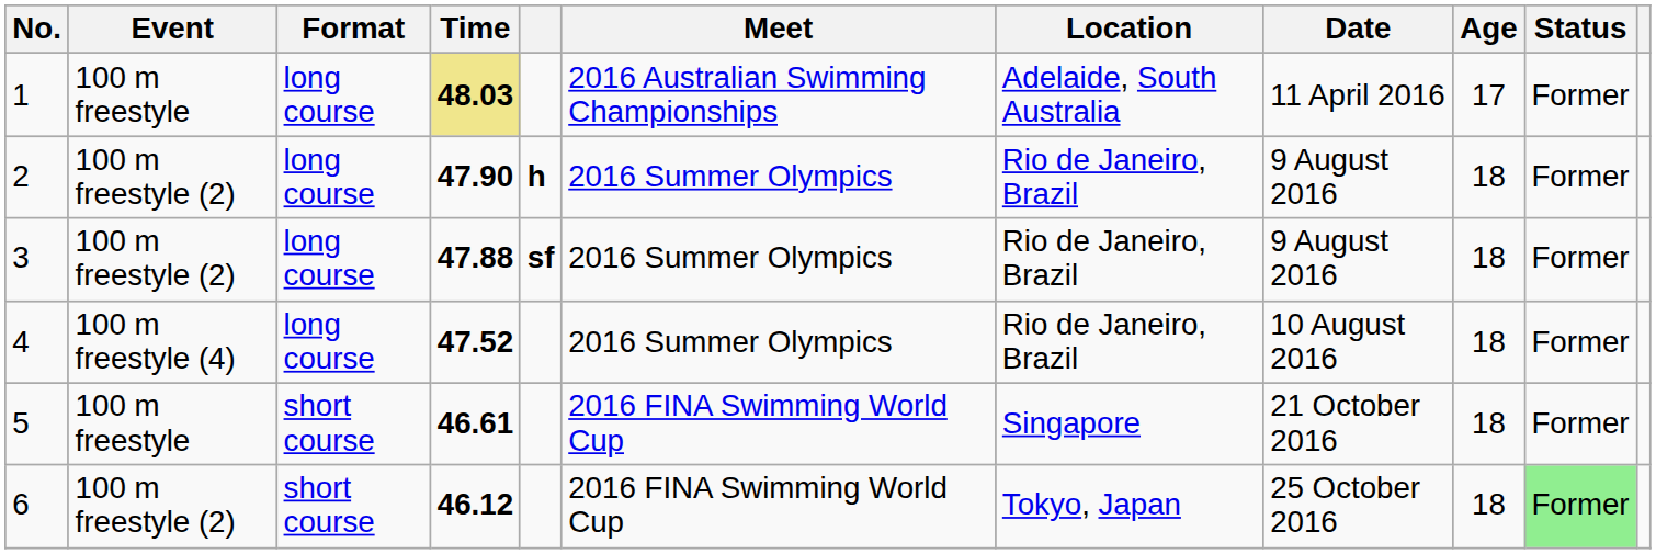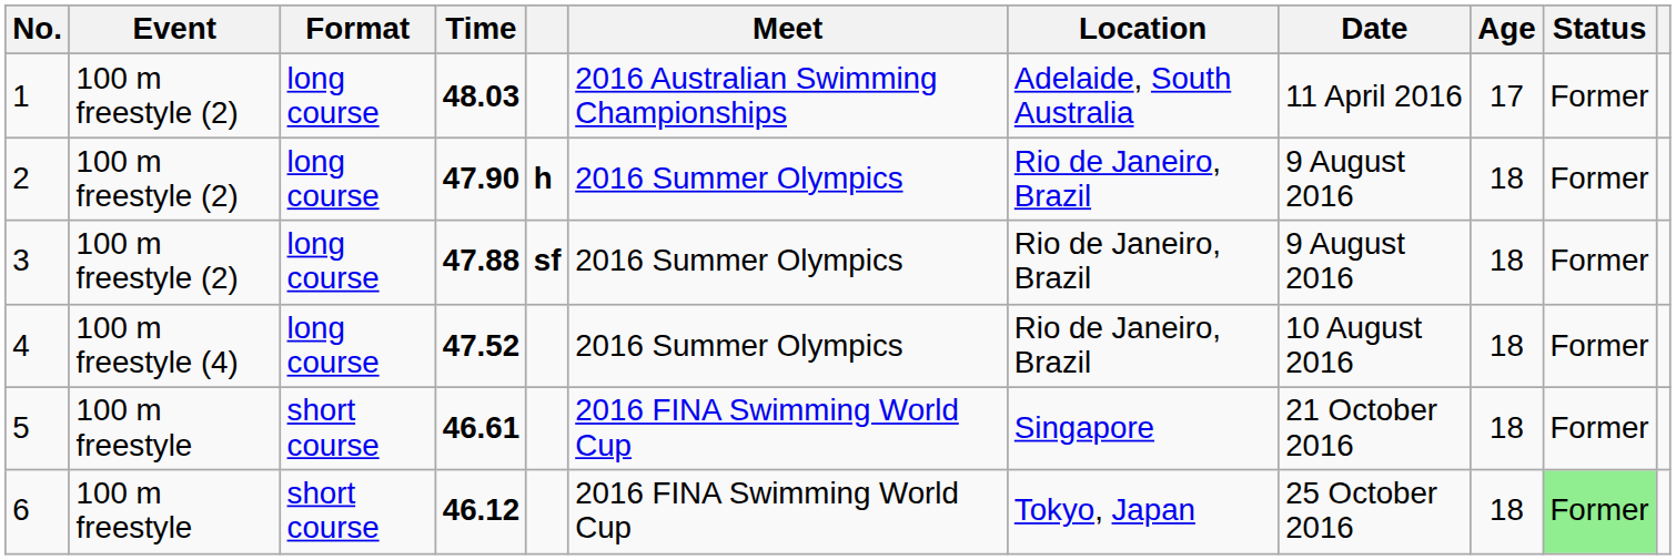1 | Event: 100 m freestyle -> 100 m freestyle (2)
1 | Time: khaki background -> no background
6 | Event: 100 m freestyle (2) -> 100 m freestyle
